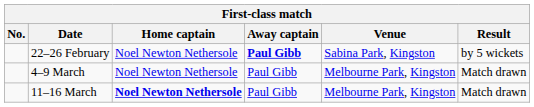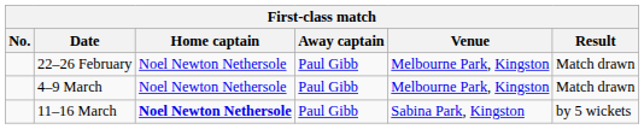22–26 February | Away captain: bold -> normal
22–26 February | Venue: Sabina Park, Kingston -> Melbourne Park, Kingston
22–26 February | Result: by 5 wickets -> Match drawn
11–16 March | Venue: Melbourne Park, Kingston -> Sabina Park, Kingston
11–16 March | Result: Match drawn -> by 5 wickets
